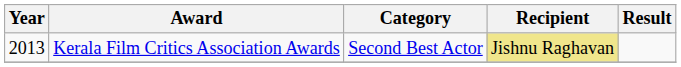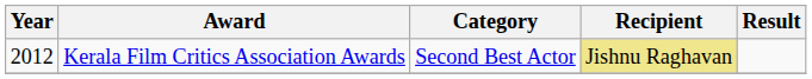Kerala Film Critics Association Awards | Year: 2013 -> 2012
